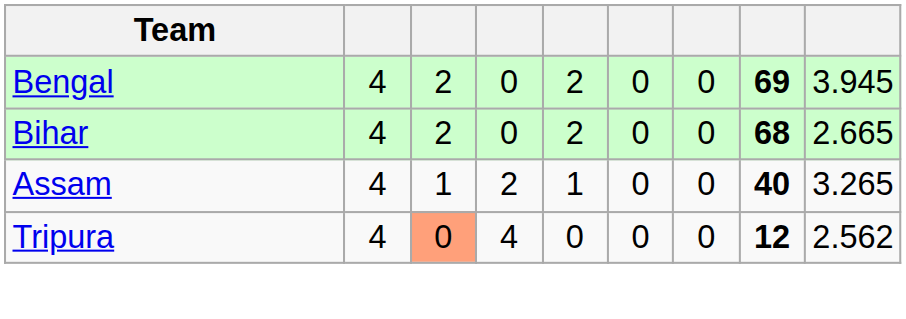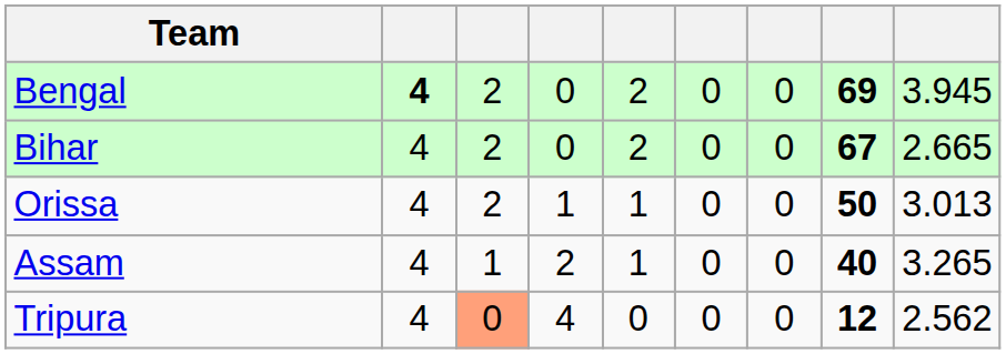Bengal | column 2: normal -> bold
Bihar | column 8: 68 -> 67
+ row: Orissa | 4 | 2 | 1 | 1 | 0 | 0 | 50 | 3.013
